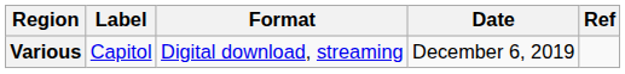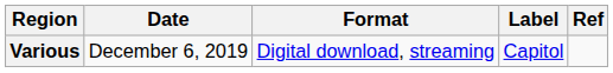columns swapped: Date <-> Label
